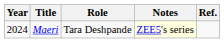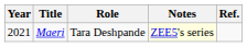Maeri | Year: 2024 -> 2021
